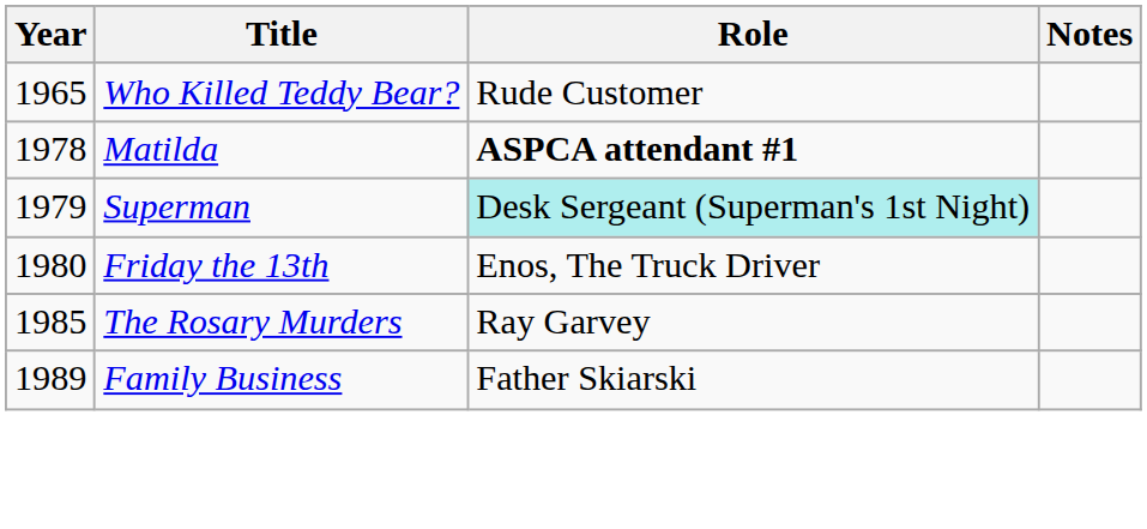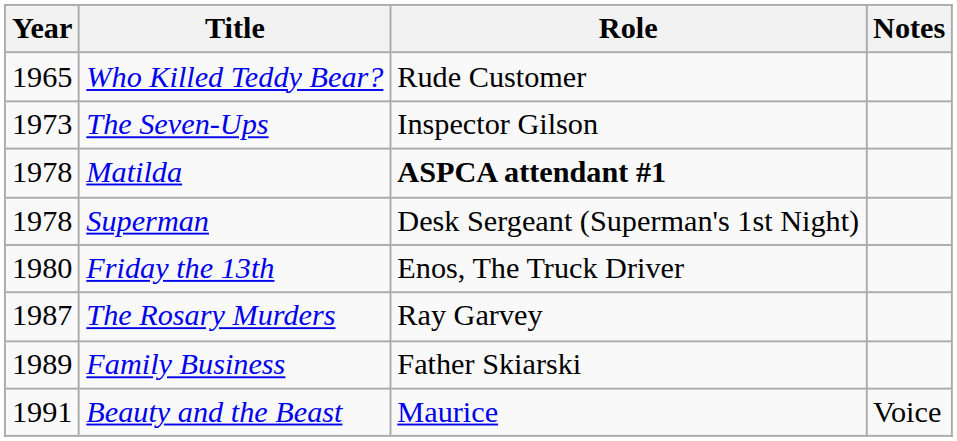+ row: 1973 | The Seven-Ups | Inspector Gilson
Superman | Year: 1979 -> 1978
Superman | Role: paleturquoise background -> no background
The Rosary Murders | Year: 1985 -> 1987
+ row: 1991 | Beauty and the Beast | Maurice | Voice
